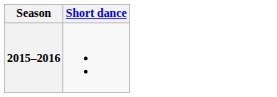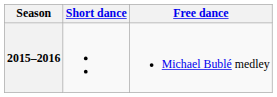+ column: Free dance | Michael Bublé medley
